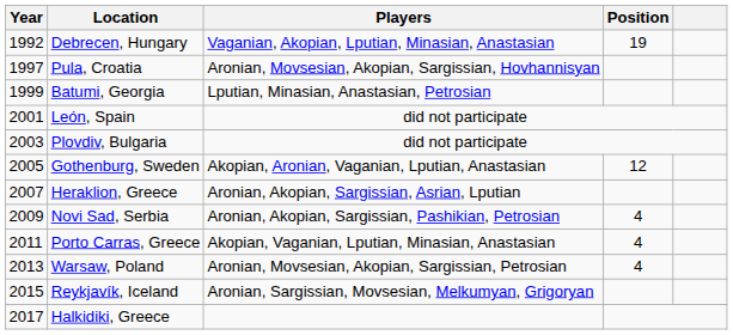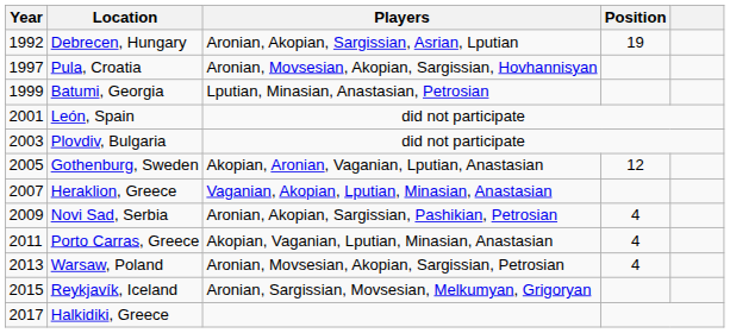Debrecen, Hungary | Players: Vaganian, Akopian, Lputian, Minasian, Anastasian -> Aronian, Akopian, Sargissian, Asrian, Lputian
Heraklion, Greece | Players: Aronian, Akopian, Sargissian, Asrian, Lputian -> Vaganian, Akopian, Lputian, Minasian, Anastasian
